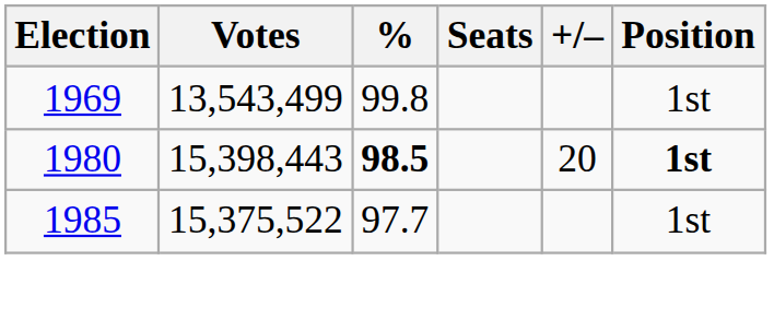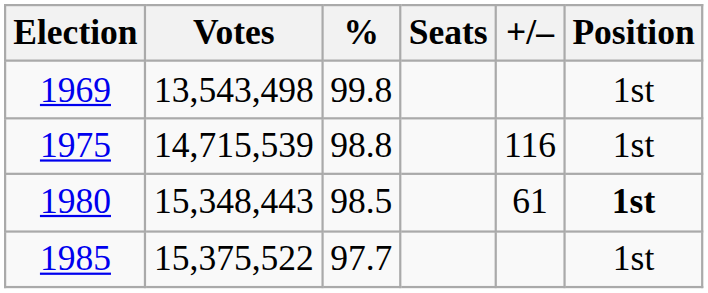1969 | Votes: 13,543,499 -> 13,543,498
+ row: 1975 | 14,715,539 | 98.8 | 116 | 1st
1980 | Votes: 15,398,443 -> 15,348,443
1980 | %: bold -> normal
1980 | +/–: 20 -> 61
